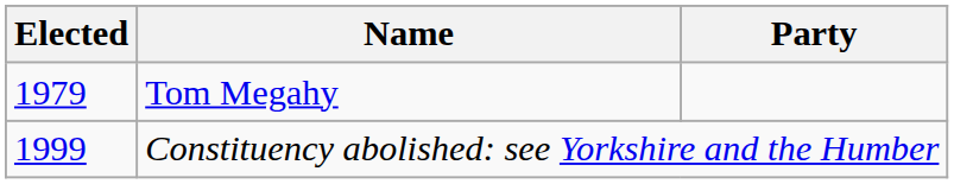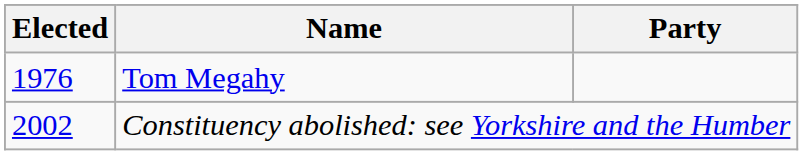Tom Megahy | Elected: 1979 -> 1976
Constituency abolished: see Yorkshire and the Humber | Elected: 1999 -> 2002
